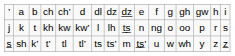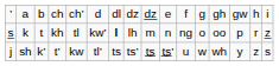k | column 1: j -> s̲
k | column 5: kw -> tl
k | column 7: normal -> bold
k | column 9: t̲s̲ -> m
k | column 16: s -> z̲
sh | column 1: s̲ -> j
sh | column 5: tl -> kw
sh | column 9: m -> t̲s̲
sh | column 16: z̲ -> s
